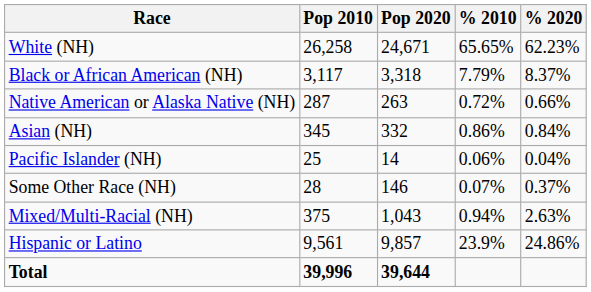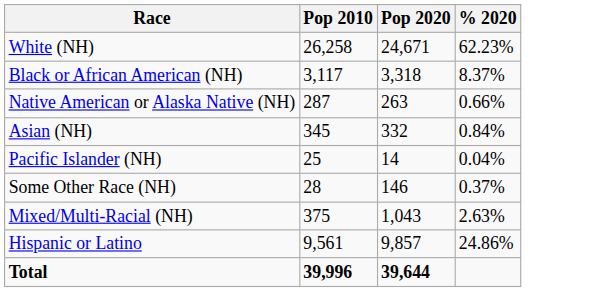- column: % 2010 | 65.65% | 7.79% | 0.72% | 0.86% | 0.06% | 0.07% | 0.94% | 23.9%
